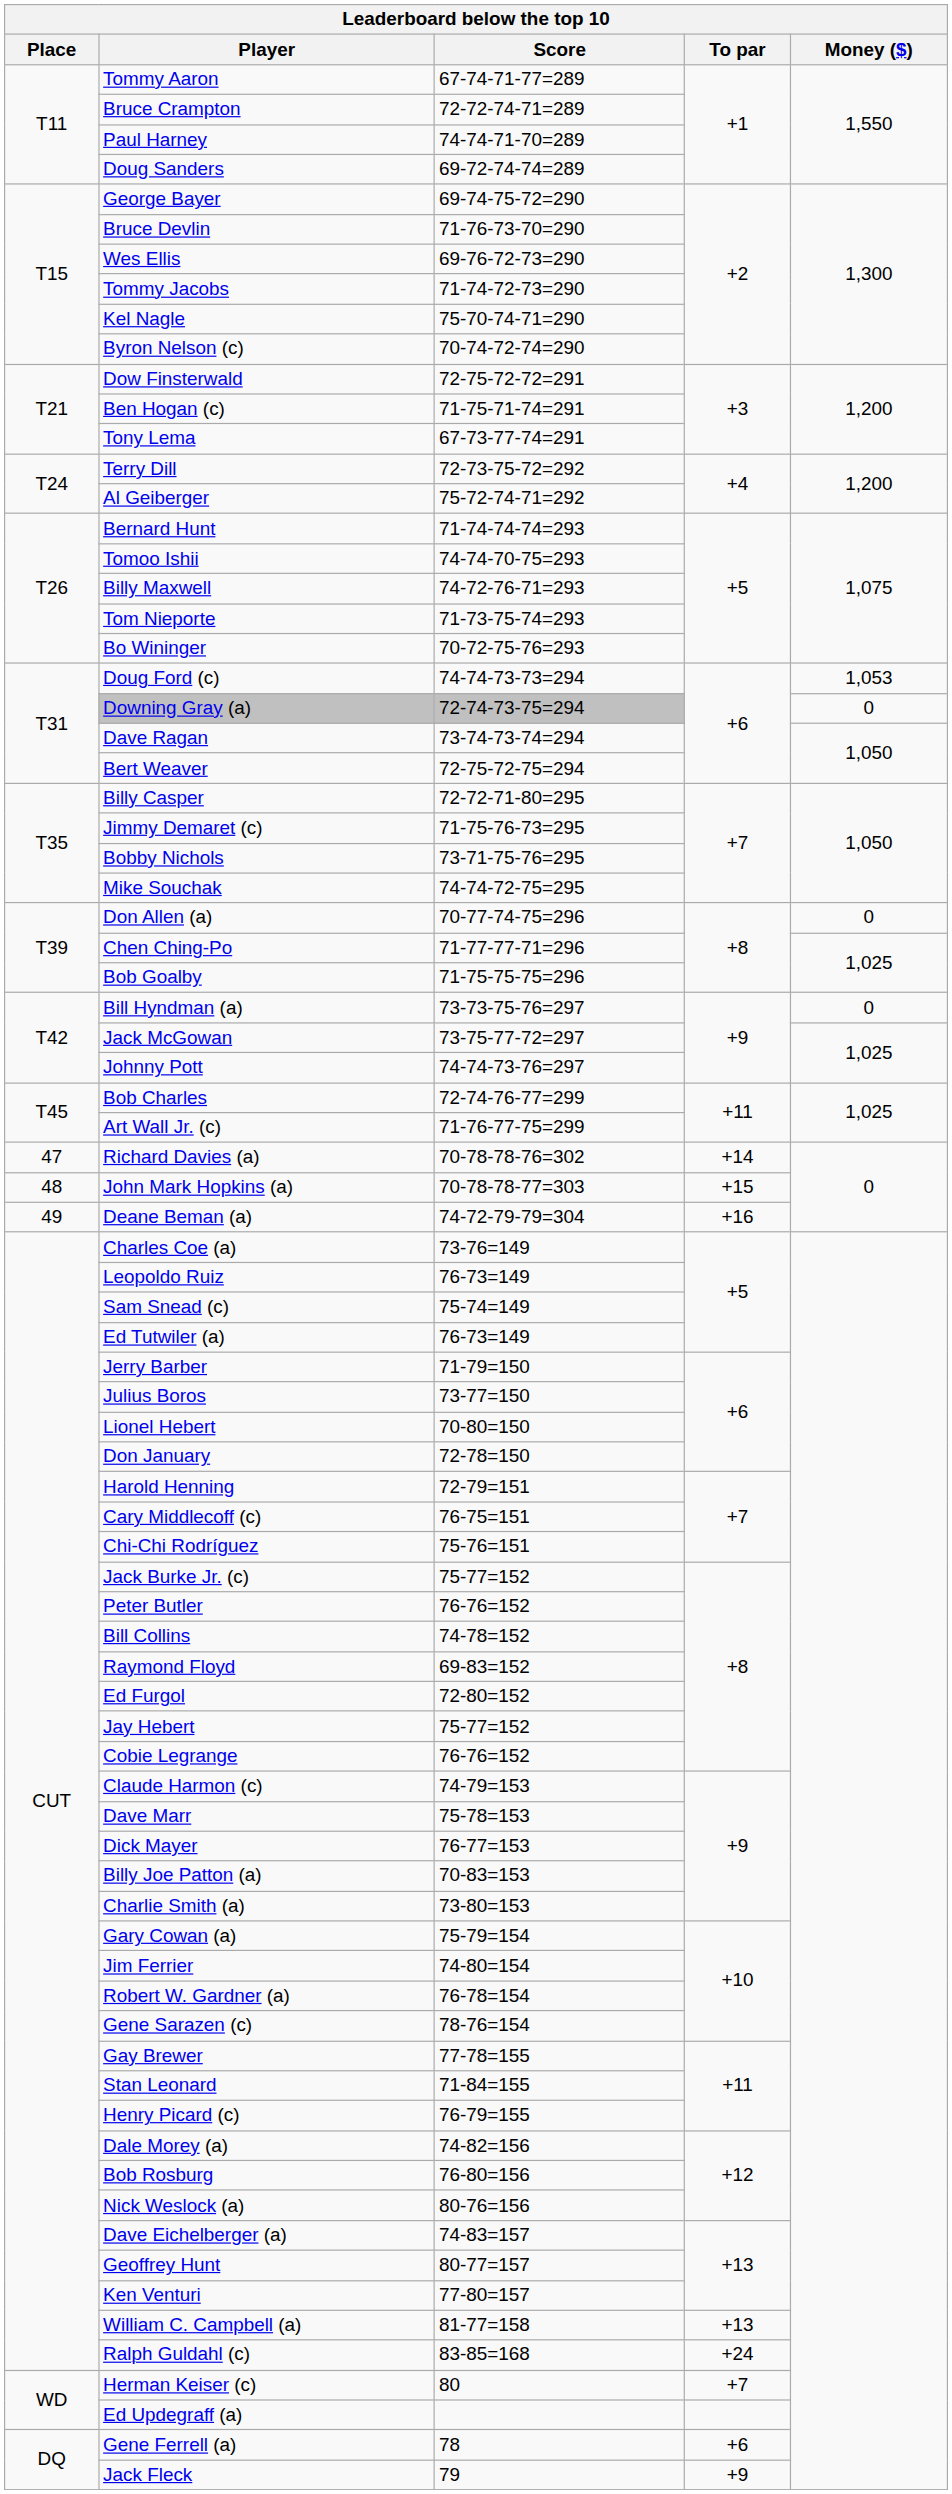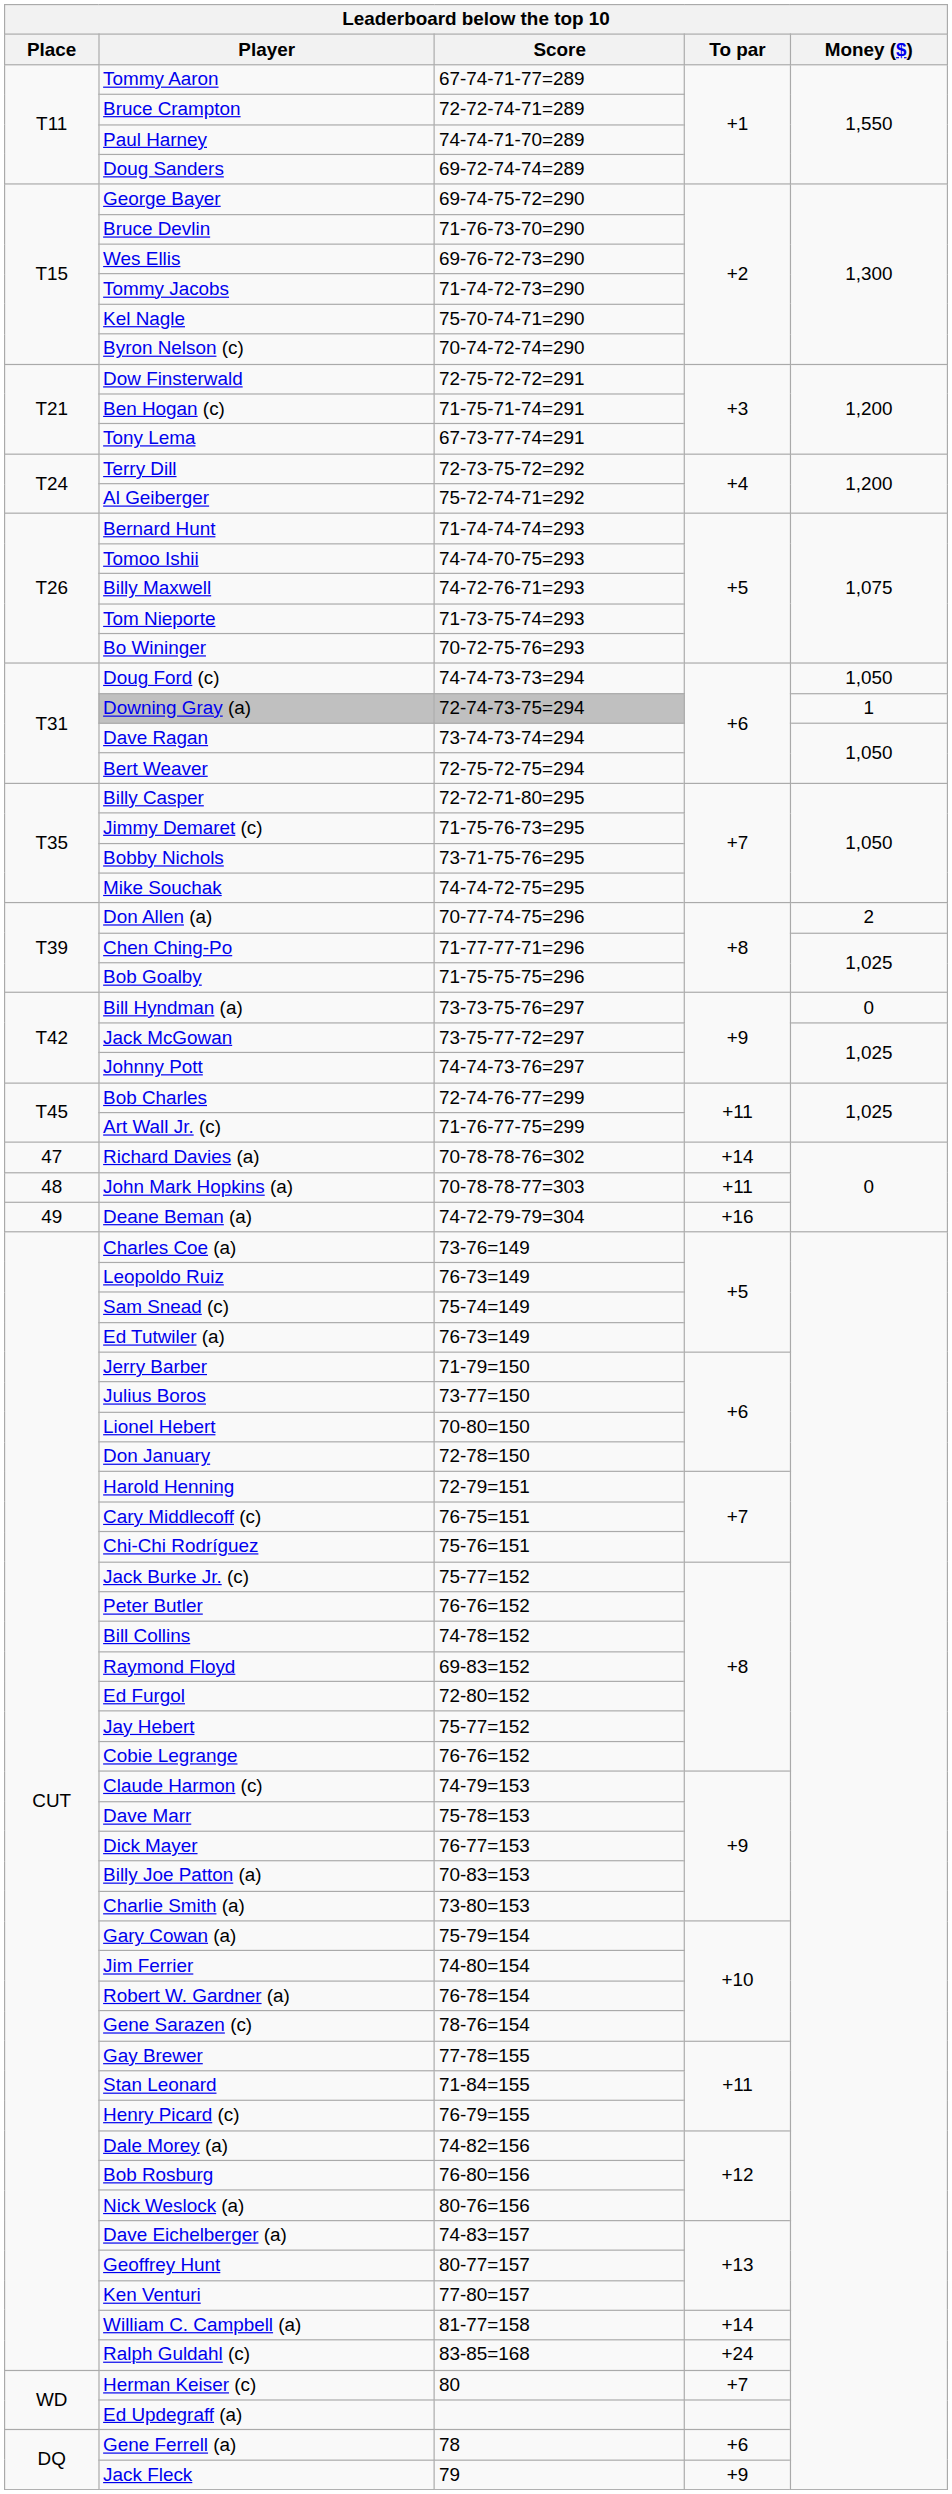Doug Ford (c) | Money ($): 1,053 -> 1,050
Downing Gray (a) | Money ($): 0 -> 1
Don Allen (a) | Money ($): 0 -> 2
John Mark Hopkins (a) | To par: +15 -> +11
William C. Campbell (a) | To par: +13 -> +14
